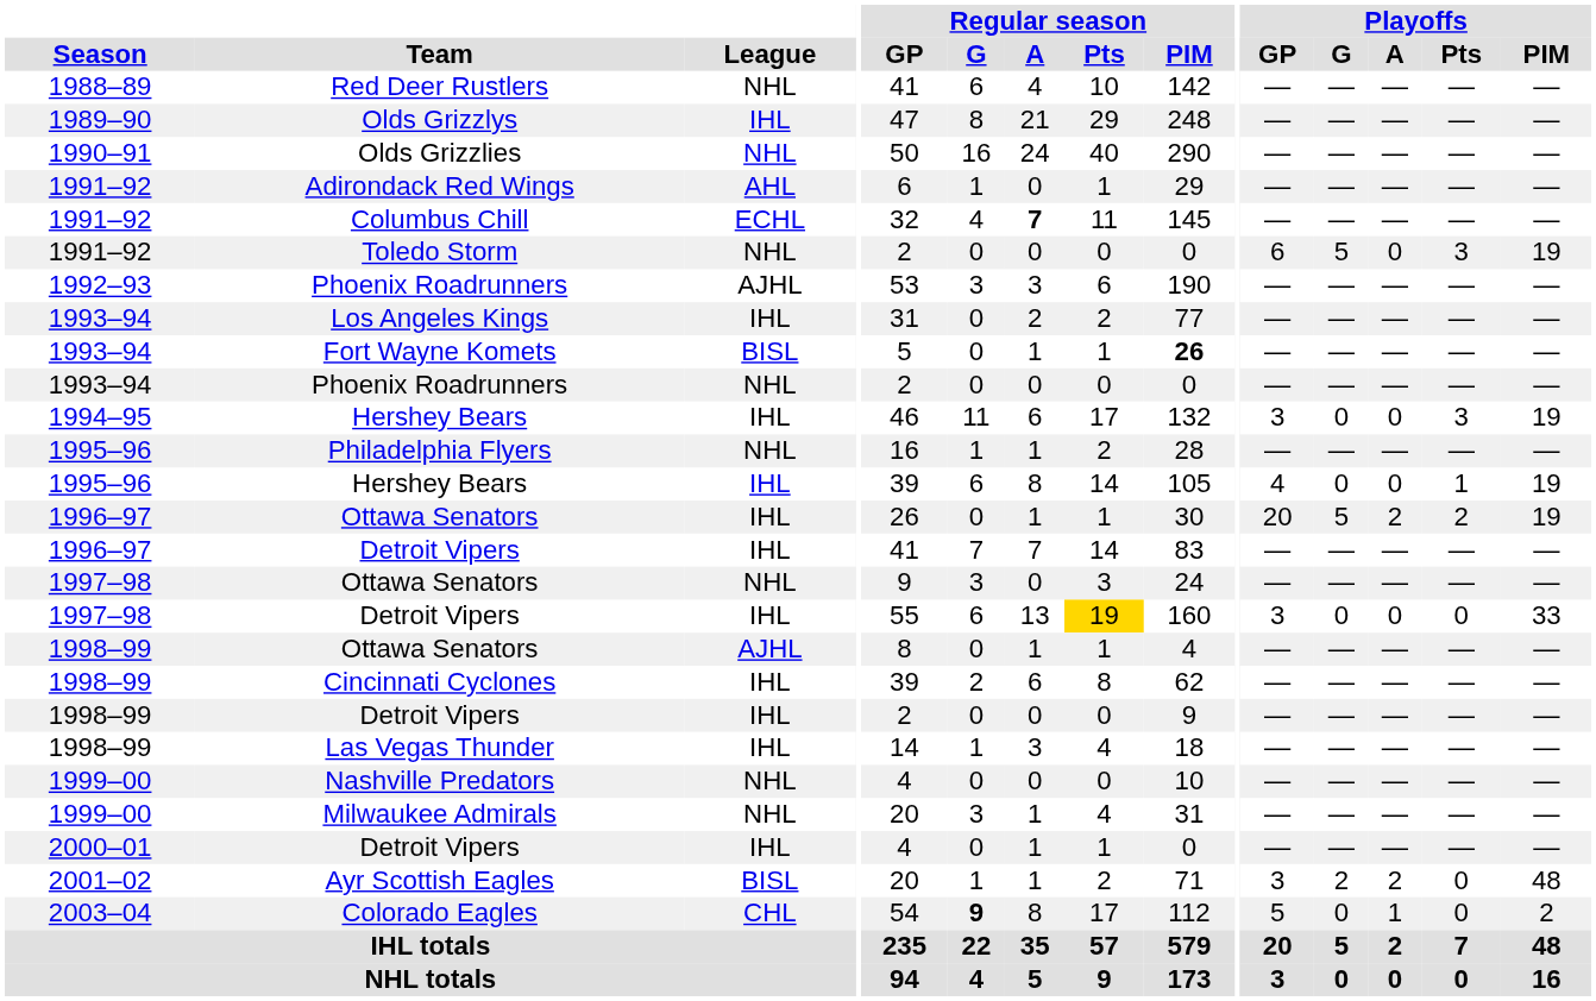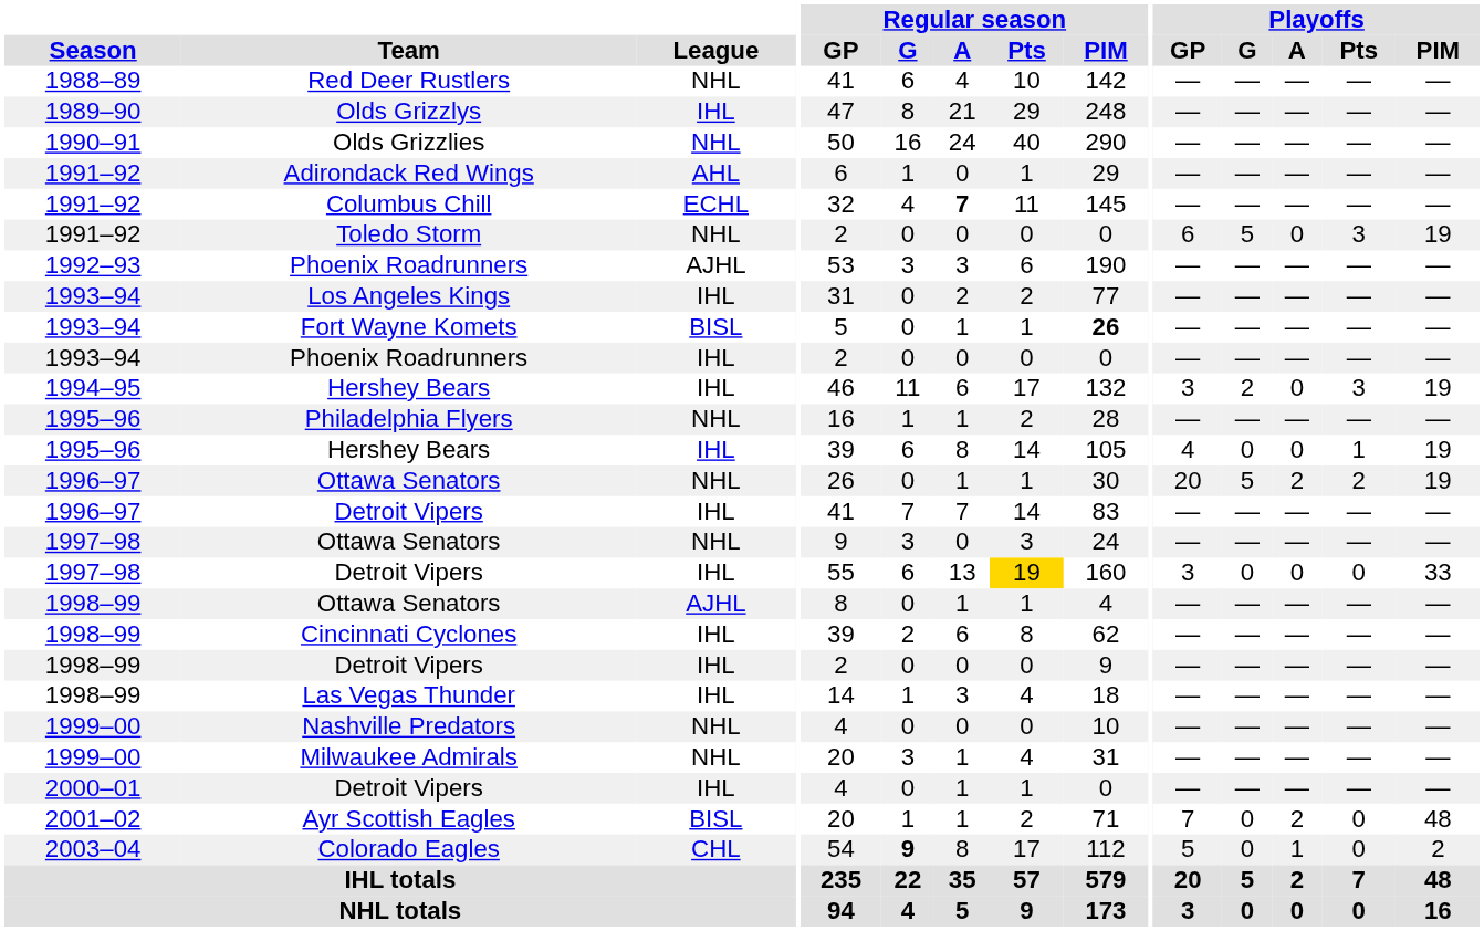1993–94 / Phoenix Roadrunners | League: NHL -> IHL
1994–95 / Hershey Bears | Playoffs / G: 0 -> 2
1996–97 / Ottawa Senators | League: IHL -> NHL
Ayr Scottish Eagles | Playoffs / GP: 3 -> 7
Ayr Scottish Eagles | Playoffs / G: 2 -> 0
